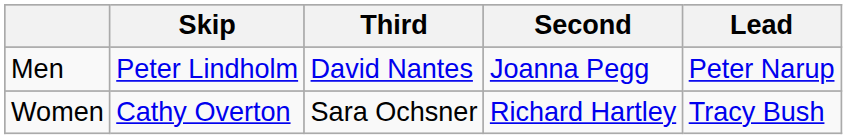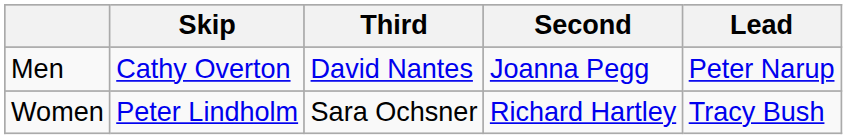Men | Skip: Peter Lindholm -> Cathy Overton
Women | Skip: Cathy Overton -> Peter Lindholm
